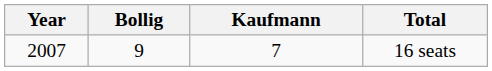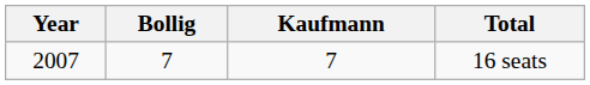16 seats | Bollig: 9 -> 7
